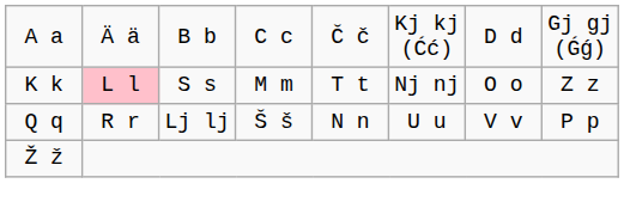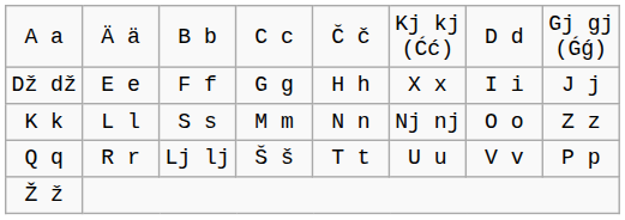+ row: Dž dž | E e | F f | G g | H h | X x | I i | J j
K k | column 2: pink background -> no background
K k | column 5: T t -> N n
Q q | column 5: N n -> T t
